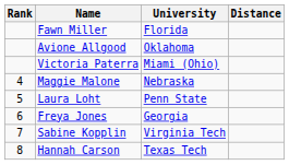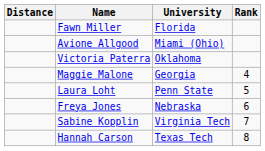columns swapped: Rank <-> Distance
Avione Allgood | University: Oklahoma -> Miami (Ohio)
Victoria Paterra | University: Miami (Ohio) -> Oklahoma
Maggie Malone | University: Nebraska -> Georgia
Freya Jones | University: Georgia -> Nebraska
